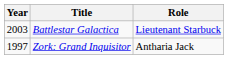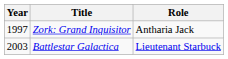rows swapped: Zork: Grand Inquisitor <-> Battlestar Galactica
